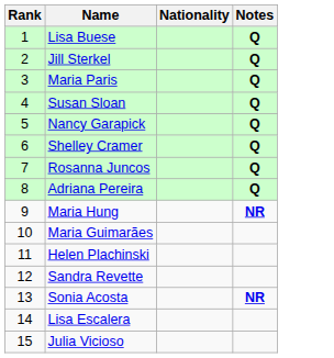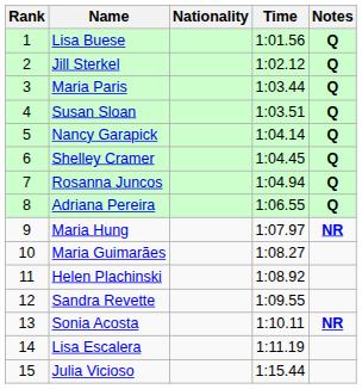+ column: Time | 1:01.56 | 1:02.12 | 1:03.44 | 1:03.51 | 1:04.14 | 1:04.45 | 1:04.94 | 1:06.55 | 1:07.97 | 1:08.27 | 1:08.92 | 1:09.55 | 1:10.11 | 1:11.19 | 1:15.44
